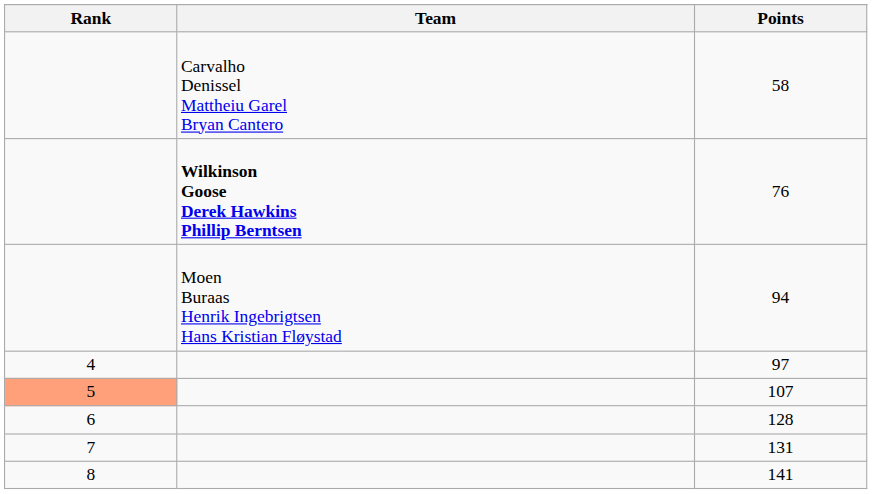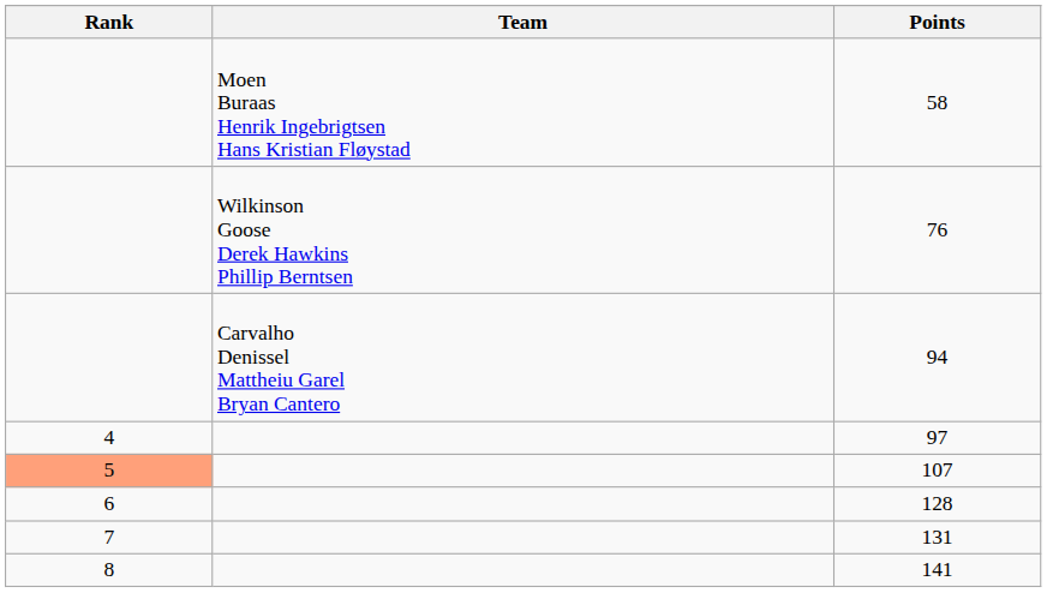58 | Team: Carvalho Denissel Mattheiu Garel Bryan Cantero -> Moen Buraas Henrik Ingebrigtsen Hans Kristian Fløystad
76 | Team: bold -> normal
94 | Team: Moen Buraas Henrik Ingebrigtsen Hans Kristian Fløystad -> Carvalho Denissel Mattheiu Garel Bryan Cantero
